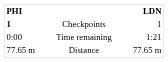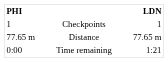Checkpoints | PHI: bold -> normal
rows swapped: Distance <-> Time remaining
